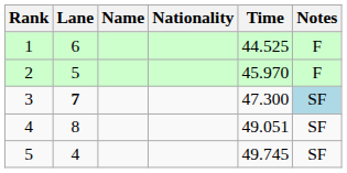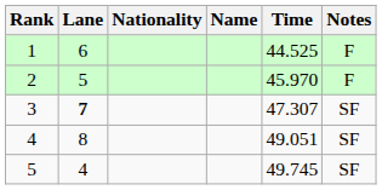columns swapped: Name <-> Nationality
3 | Time: 47.300 -> 47.307
3 | Notes: lightblue background -> no background
